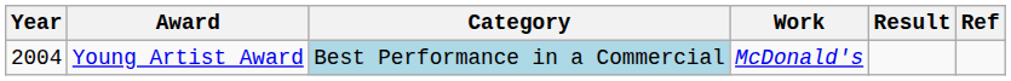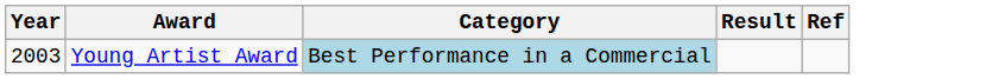- column: Work | McDonald's
Young Artist Award | Year: 2004 -> 2003
